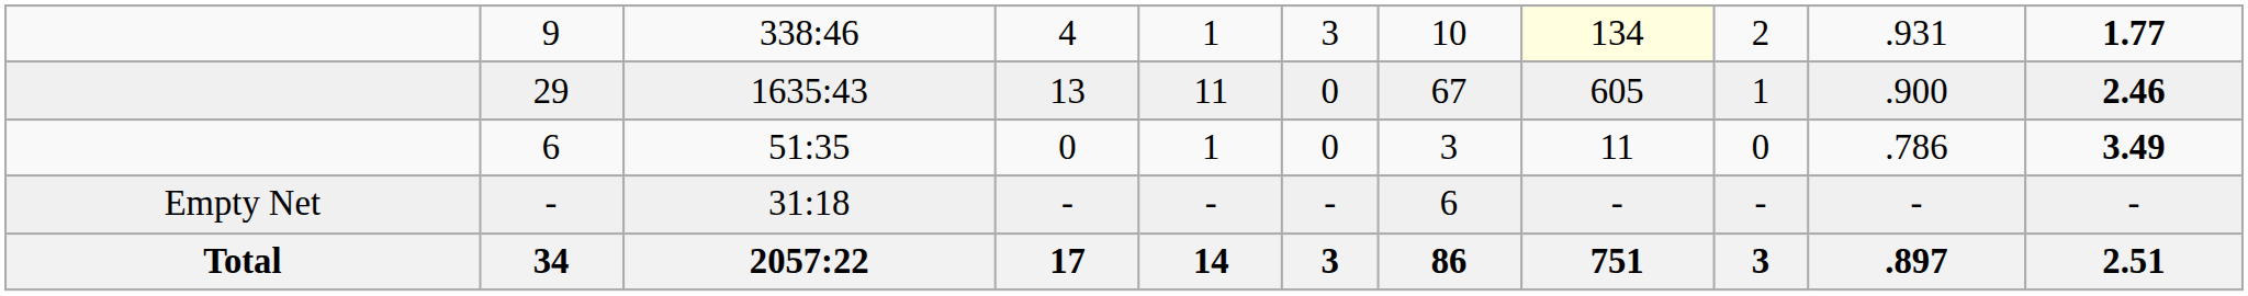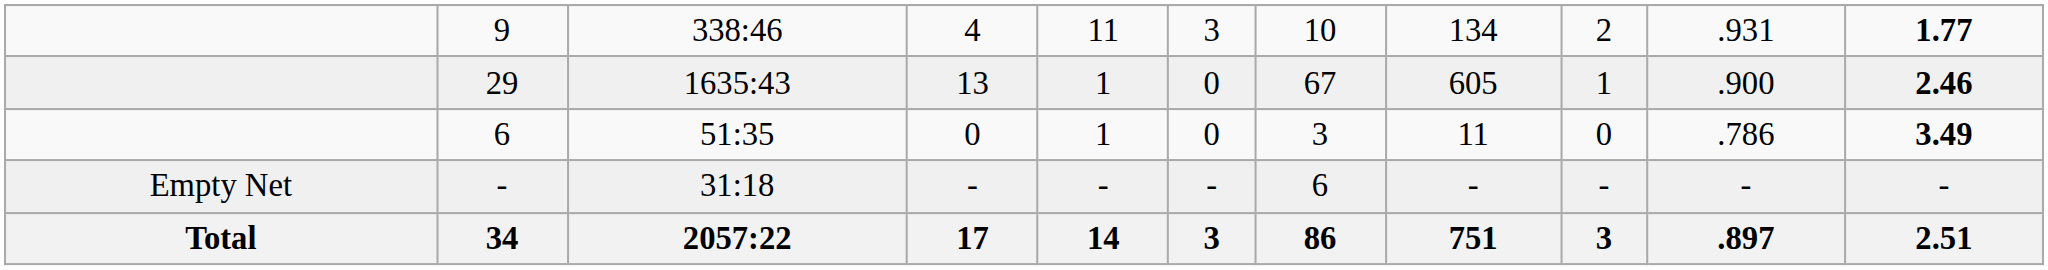9 | column 5: 1 -> 11
9 | column 8: lightyellow background -> no background
29 | column 5: 11 -> 1
